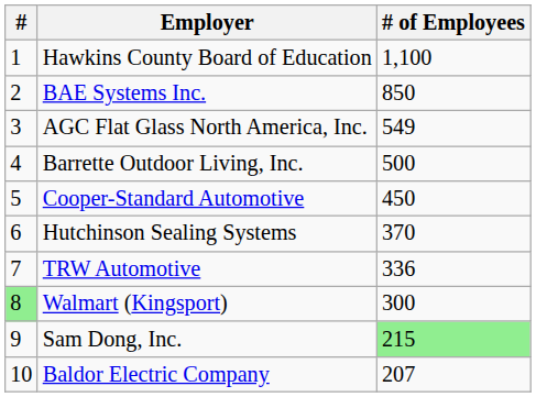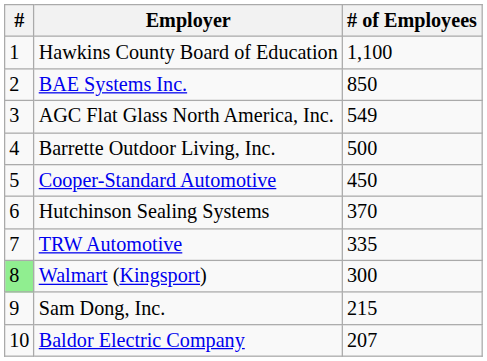TRW Automotive | # of Employees: 336 -> 335
Sam Dong, Inc. | # of Employees: lightgreen background -> no background
